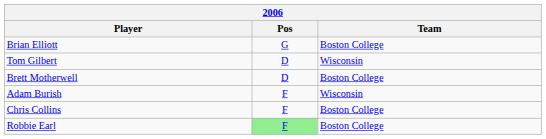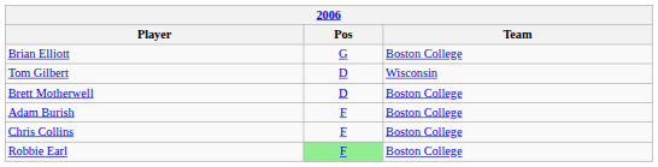Adam Burish | Team: Wisconsin -> Boston College
